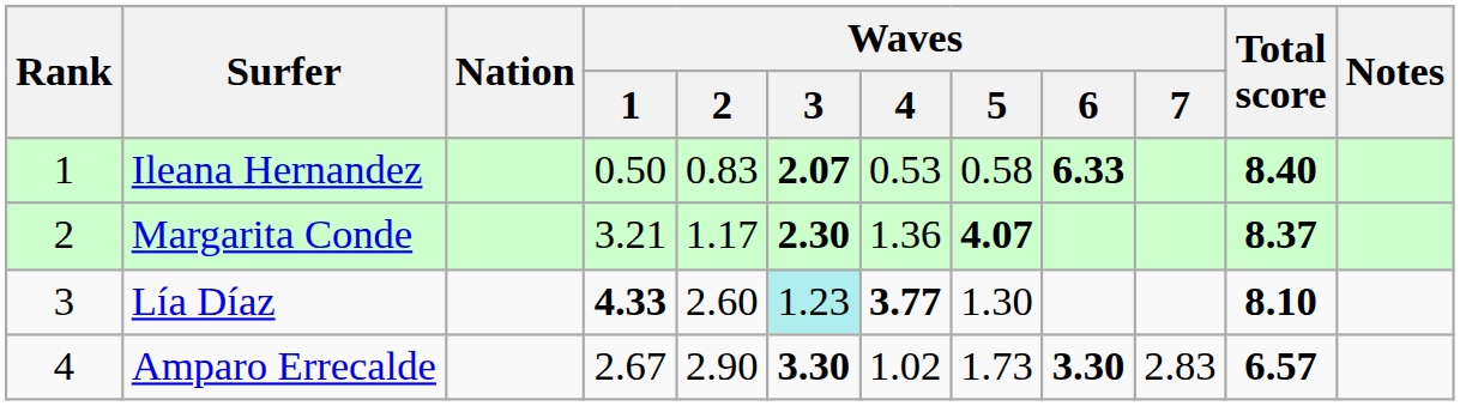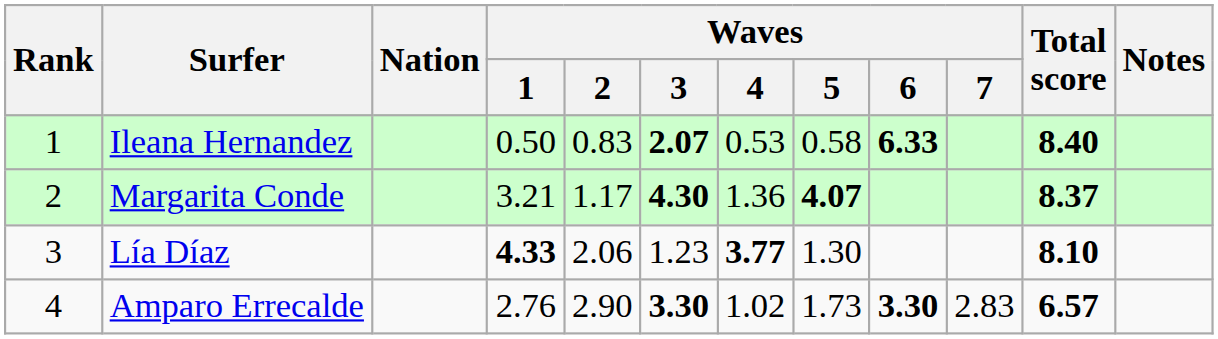Margarita Conde | Waves / 3: 2.30 -> 4.30
Lía Díaz | Waves / 2: 2.60 -> 2.06
Lía Díaz | Waves / 3: paleturquoise background -> no background
Amparo Errecalde | Waves / 1: 2.67 -> 2.76
